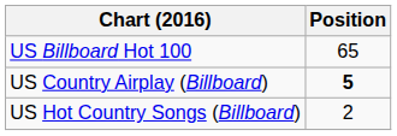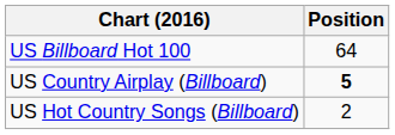US Billboard Hot 100 | Position: 65 -> 64
